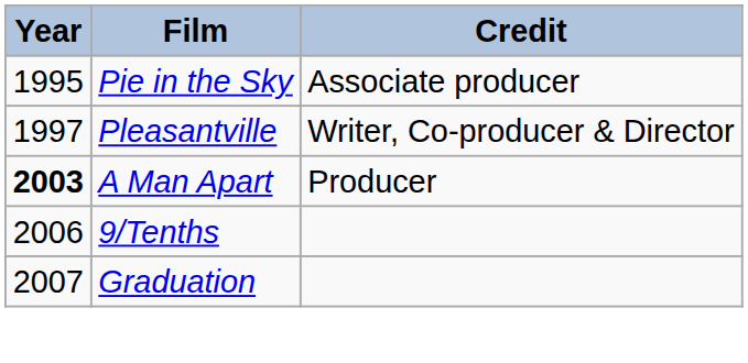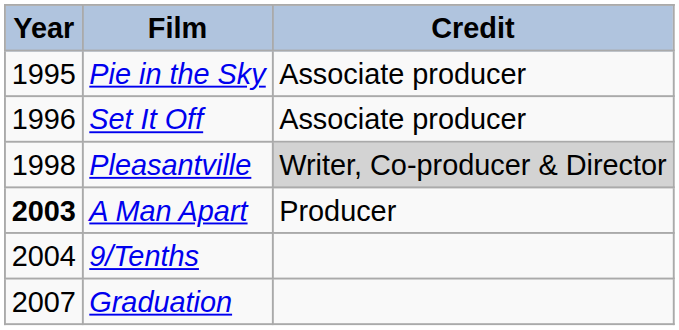+ row: 1996 | Set It Off | Associate producer
Pleasantville | Year: 1997 -> 1998
Pleasantville | Credit: no background -> lightgrey background
9/Tenths | Year: 2006 -> 2004
